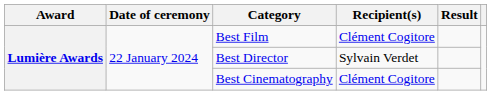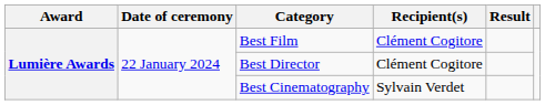Best Director | Recipient(s): Sylvain Verdet -> Clément Cogitore
Best Cinematography | Recipient(s): Clément Cogitore -> Sylvain Verdet
